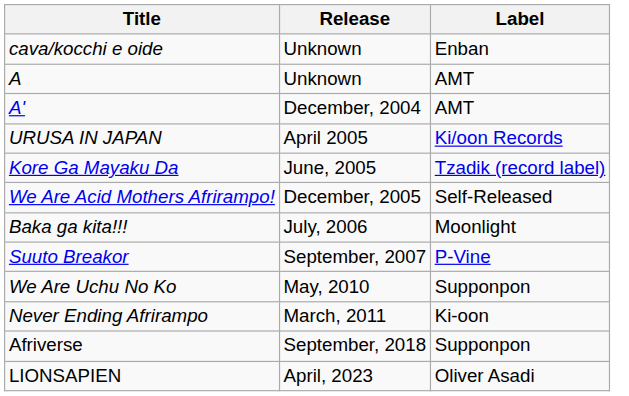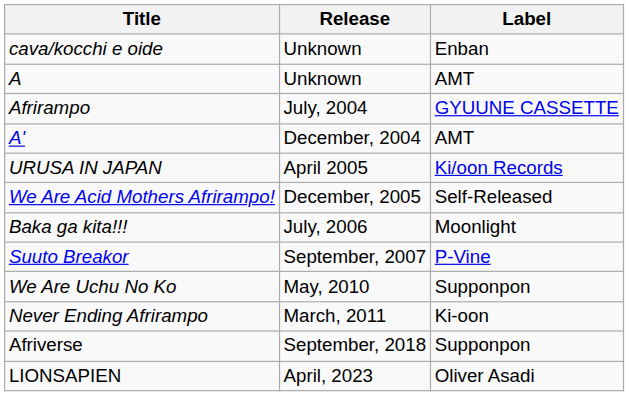+ row: Afrirampo | July, 2004 | GYUUNE CASSETTE
- row: Kore Ga Mayaku Da | June, 2005 | Tzadik (record label)
